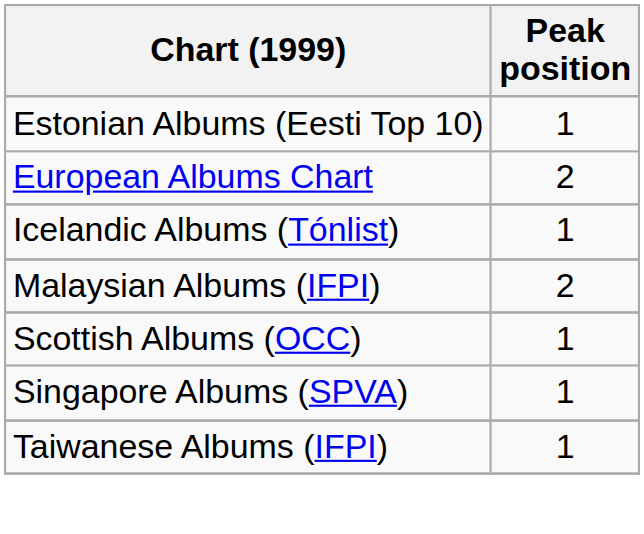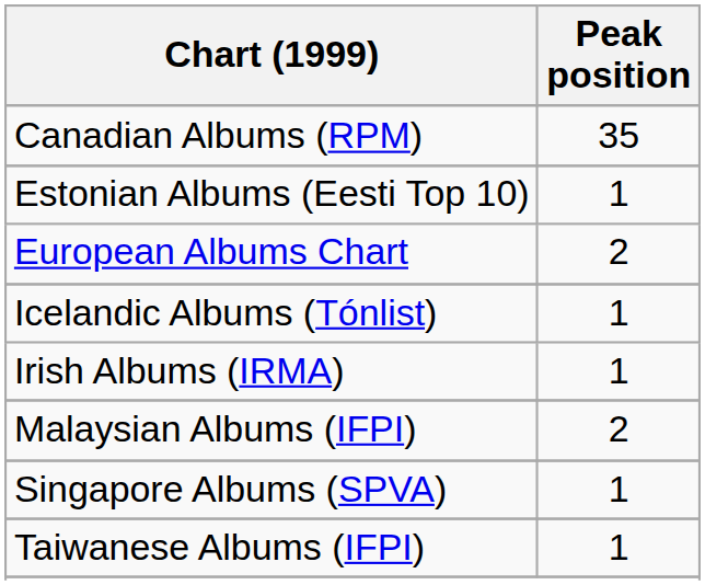+ row: Canadian Albums (RPM) | 35
+ row: Irish Albums (IRMA) | 1
- row: Scottish Albums (OCC) | 1
